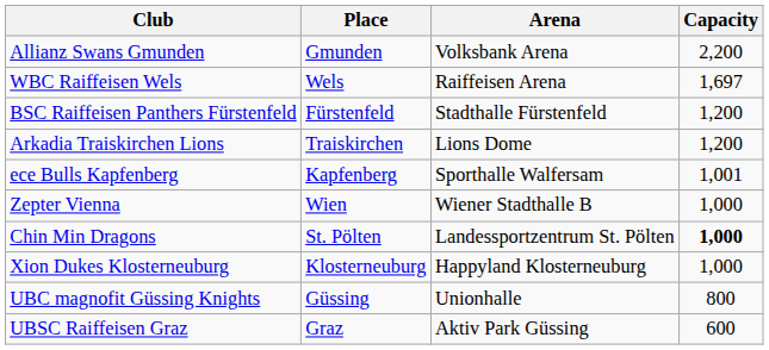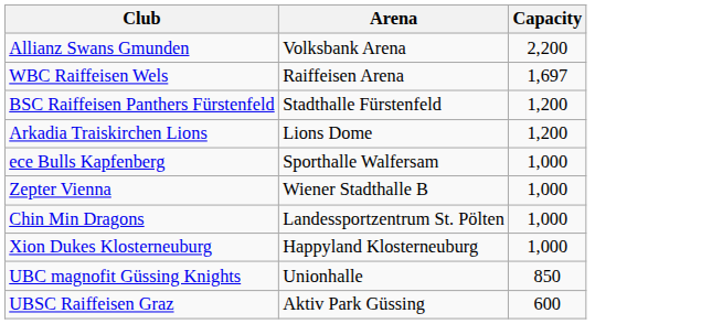- column: Place | Gmunden | Wels | Fürstenfeld | Traiskirchen | Kapfenberg | Wien | St. Pölten | Klosterneuburg | Güssing | Graz
ece Bulls Kapfenberg | Capacity: 1,001 -> 1,000
Chin Min Dragons | Capacity: bold -> normal
UBC magnofit Güssing Knights | Capacity: 800 -> 850
